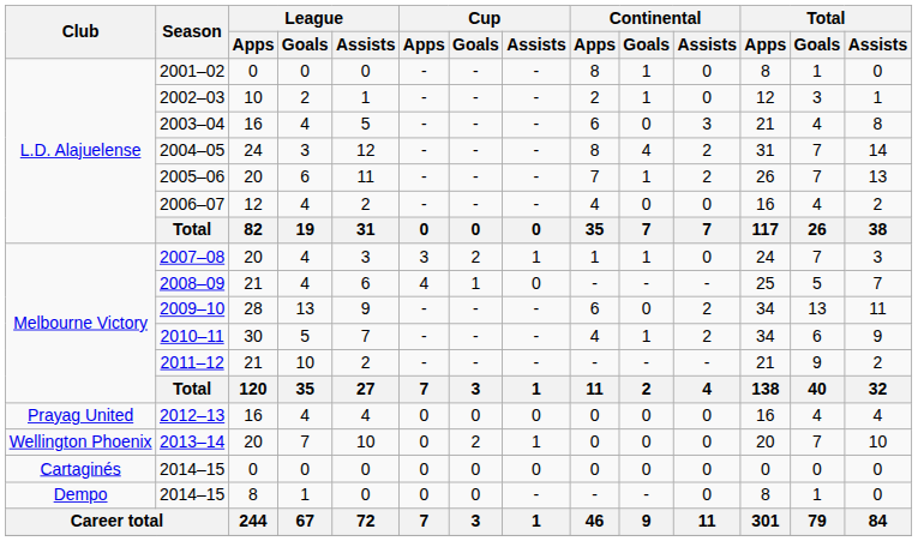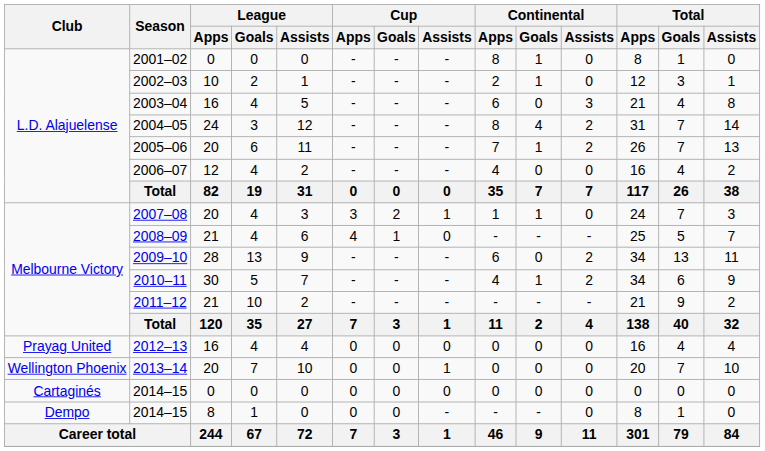2013–14 | Cup / Goals: 2 -> 0
